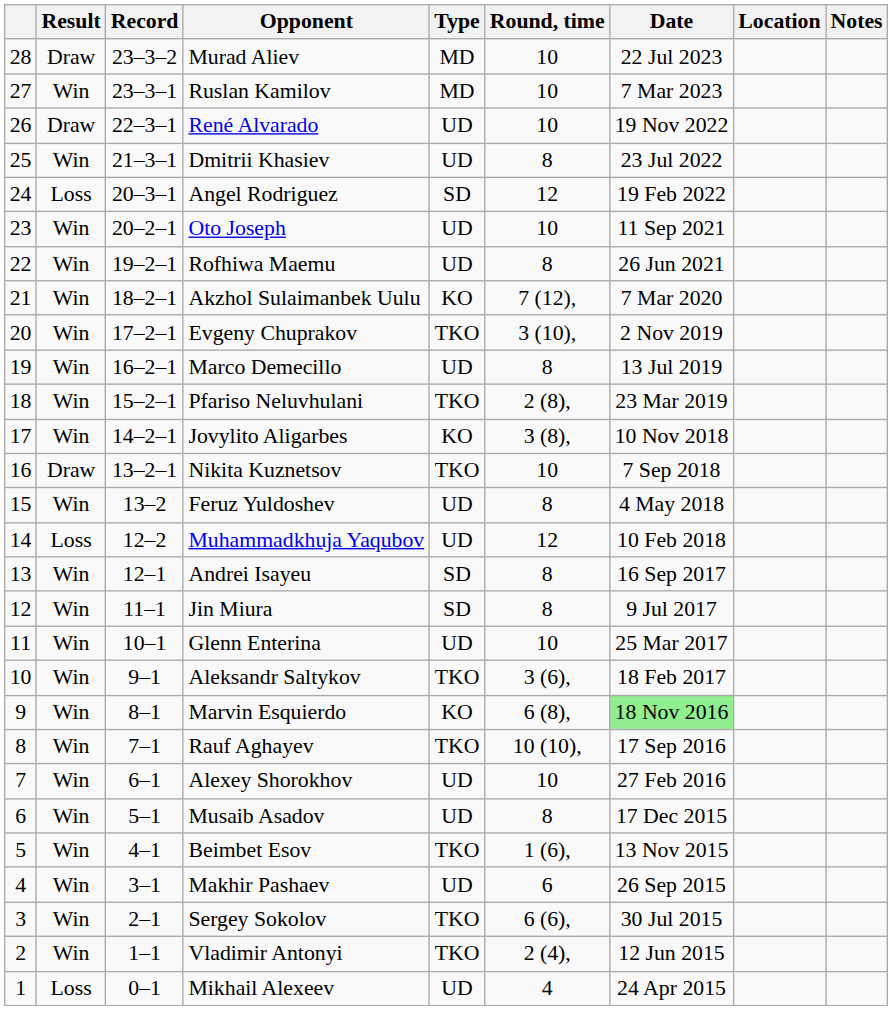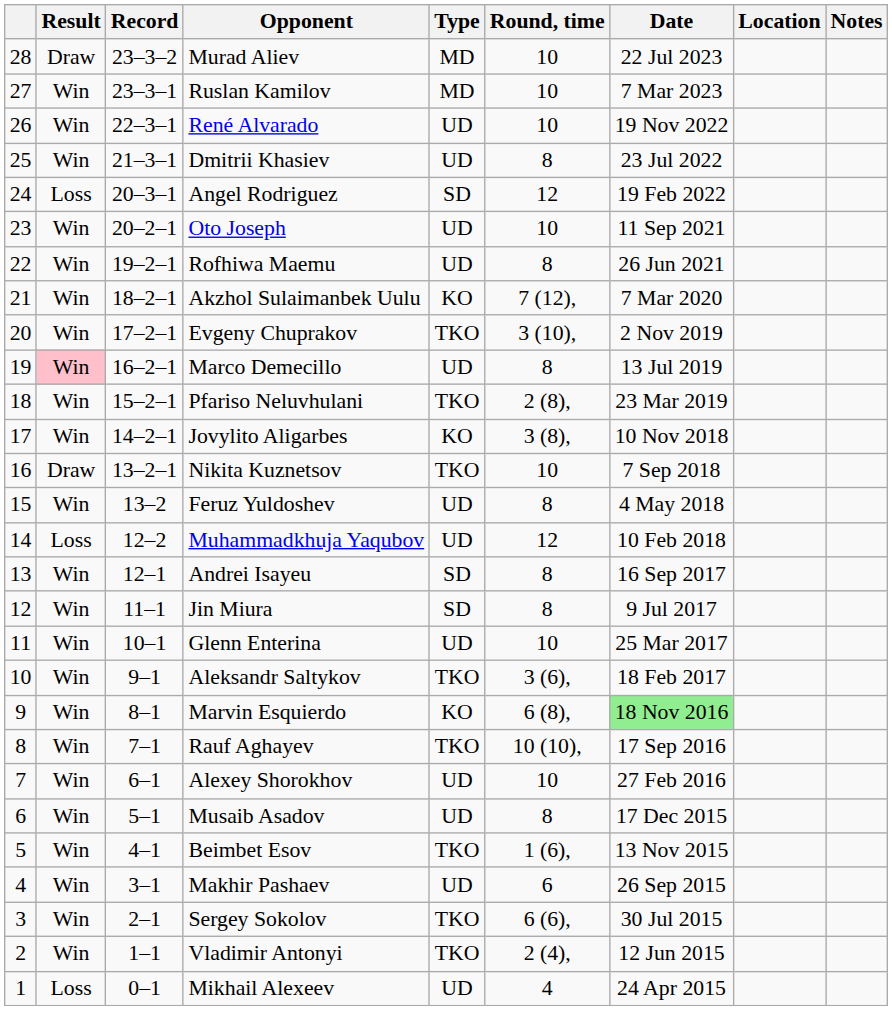René Alvarado | Result: Draw -> Win
Marco Demecillo | Result: no background -> pink background
